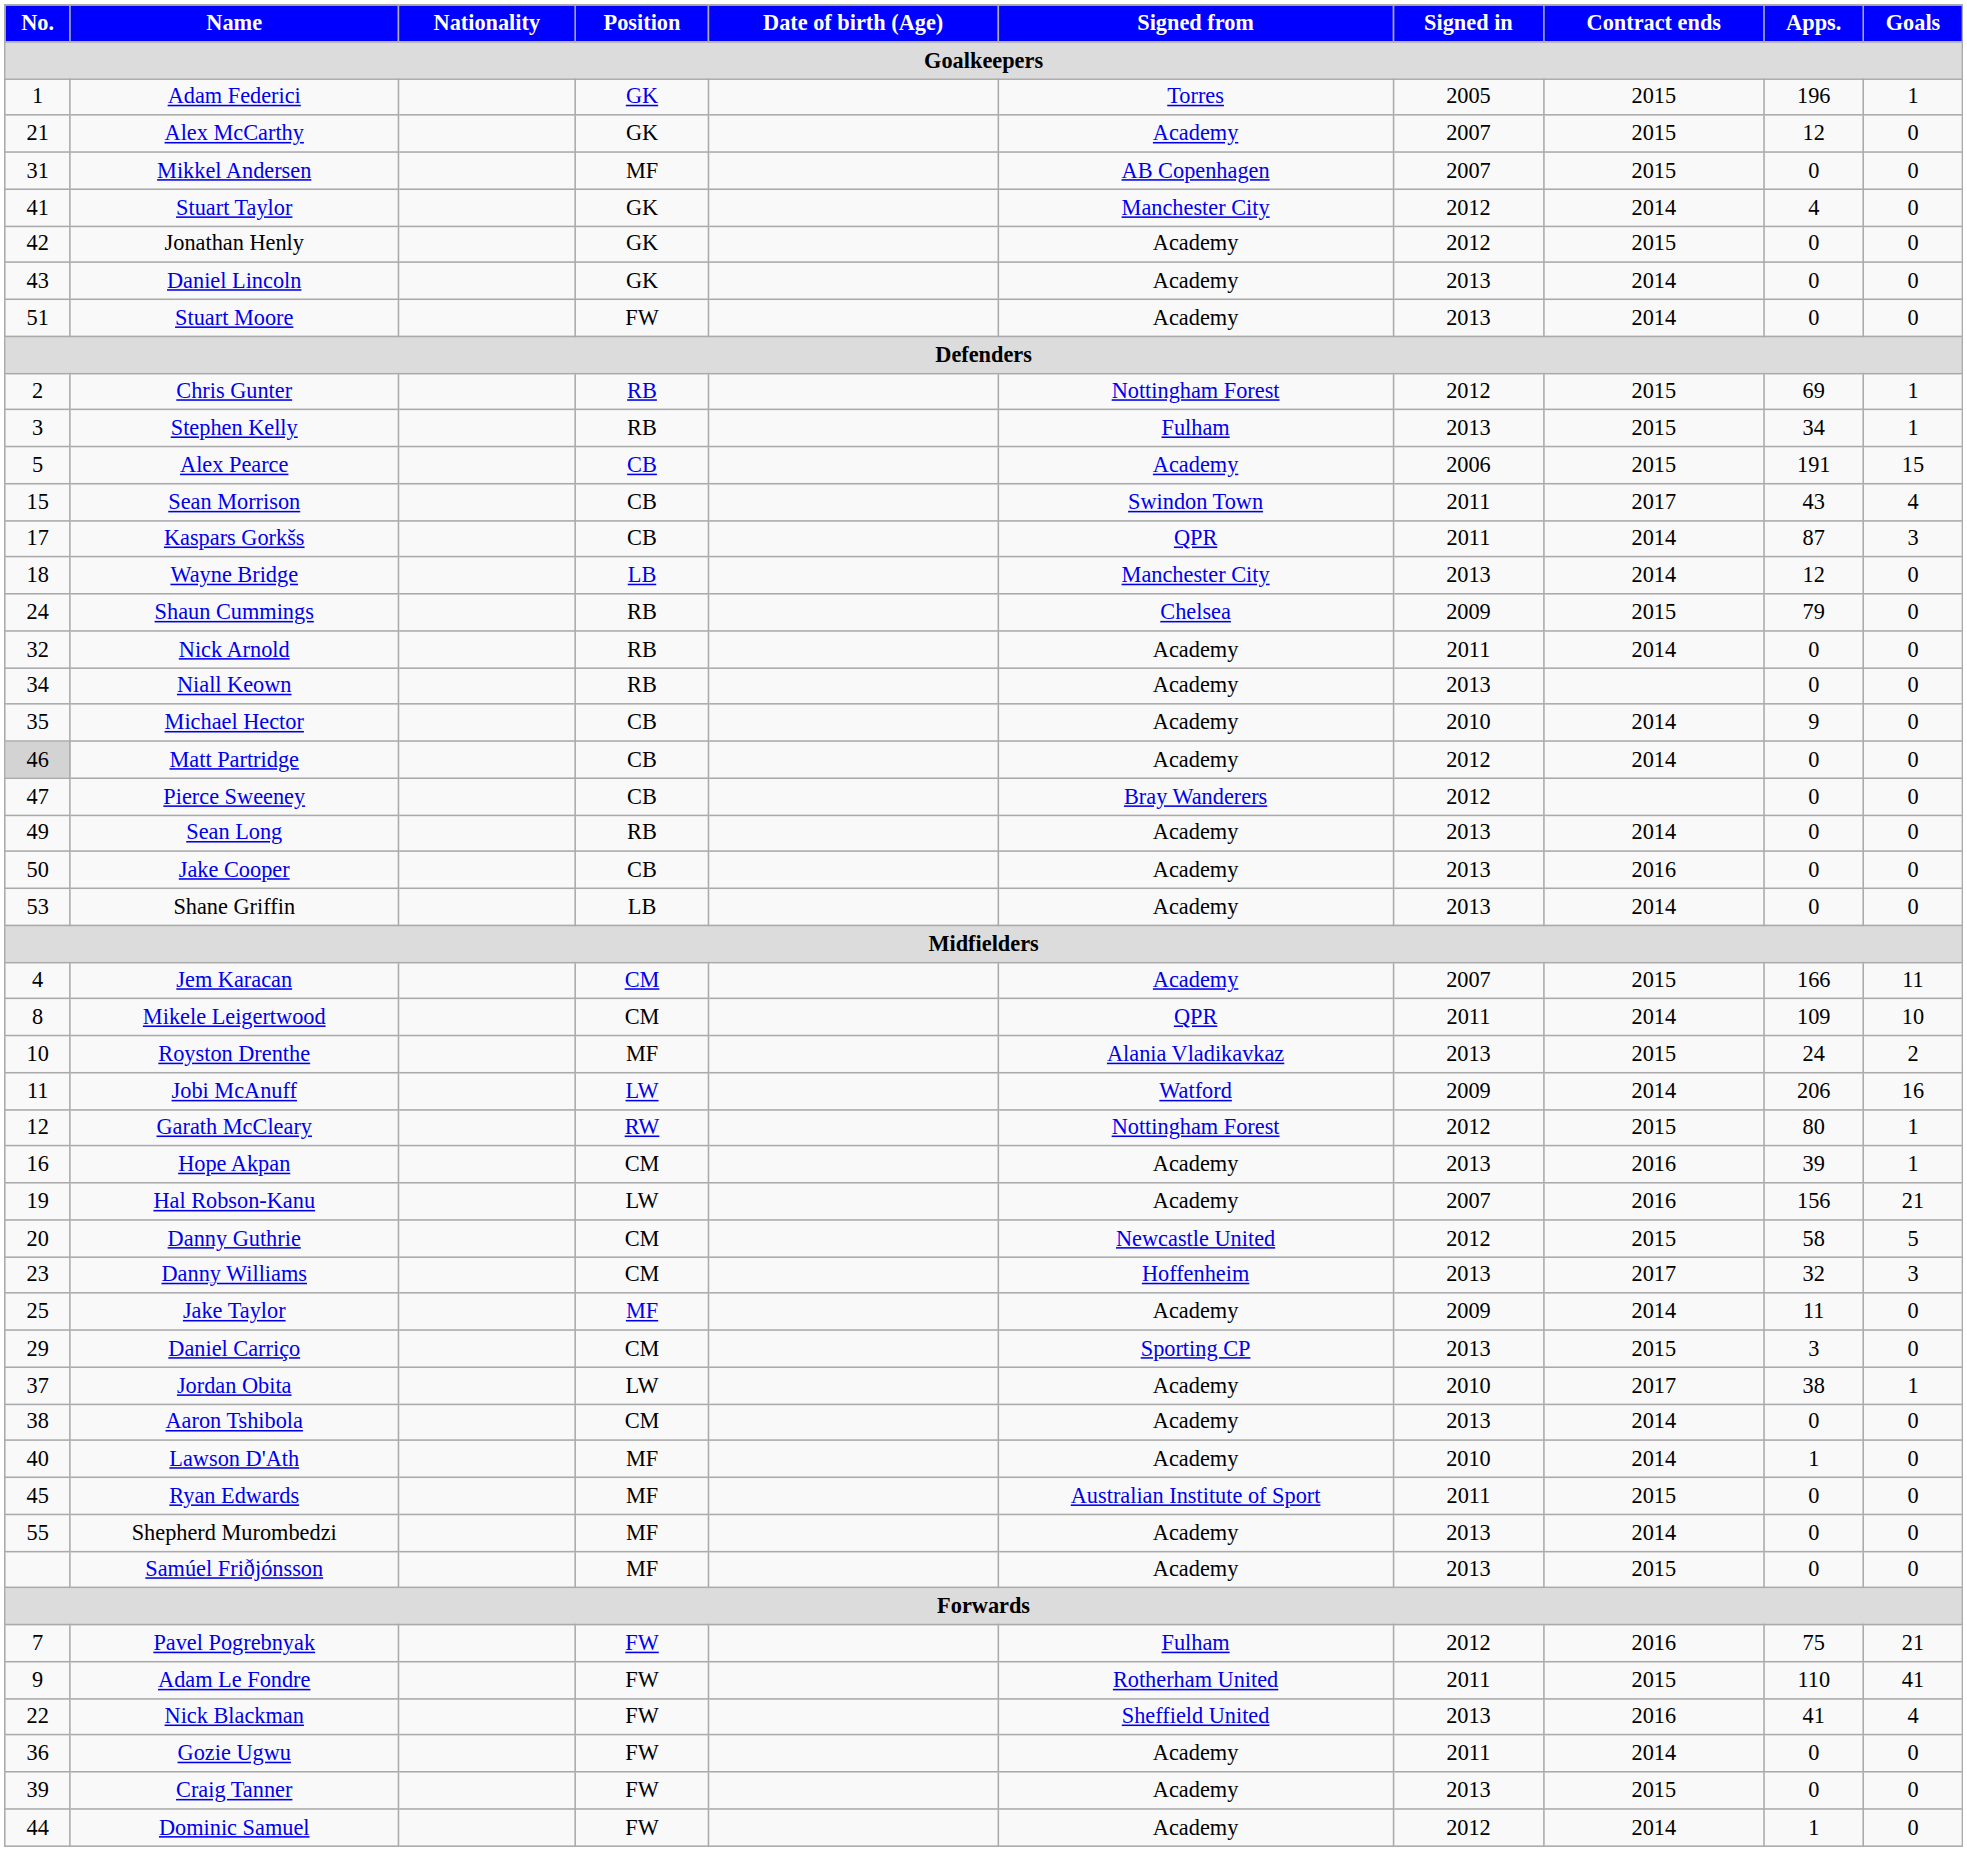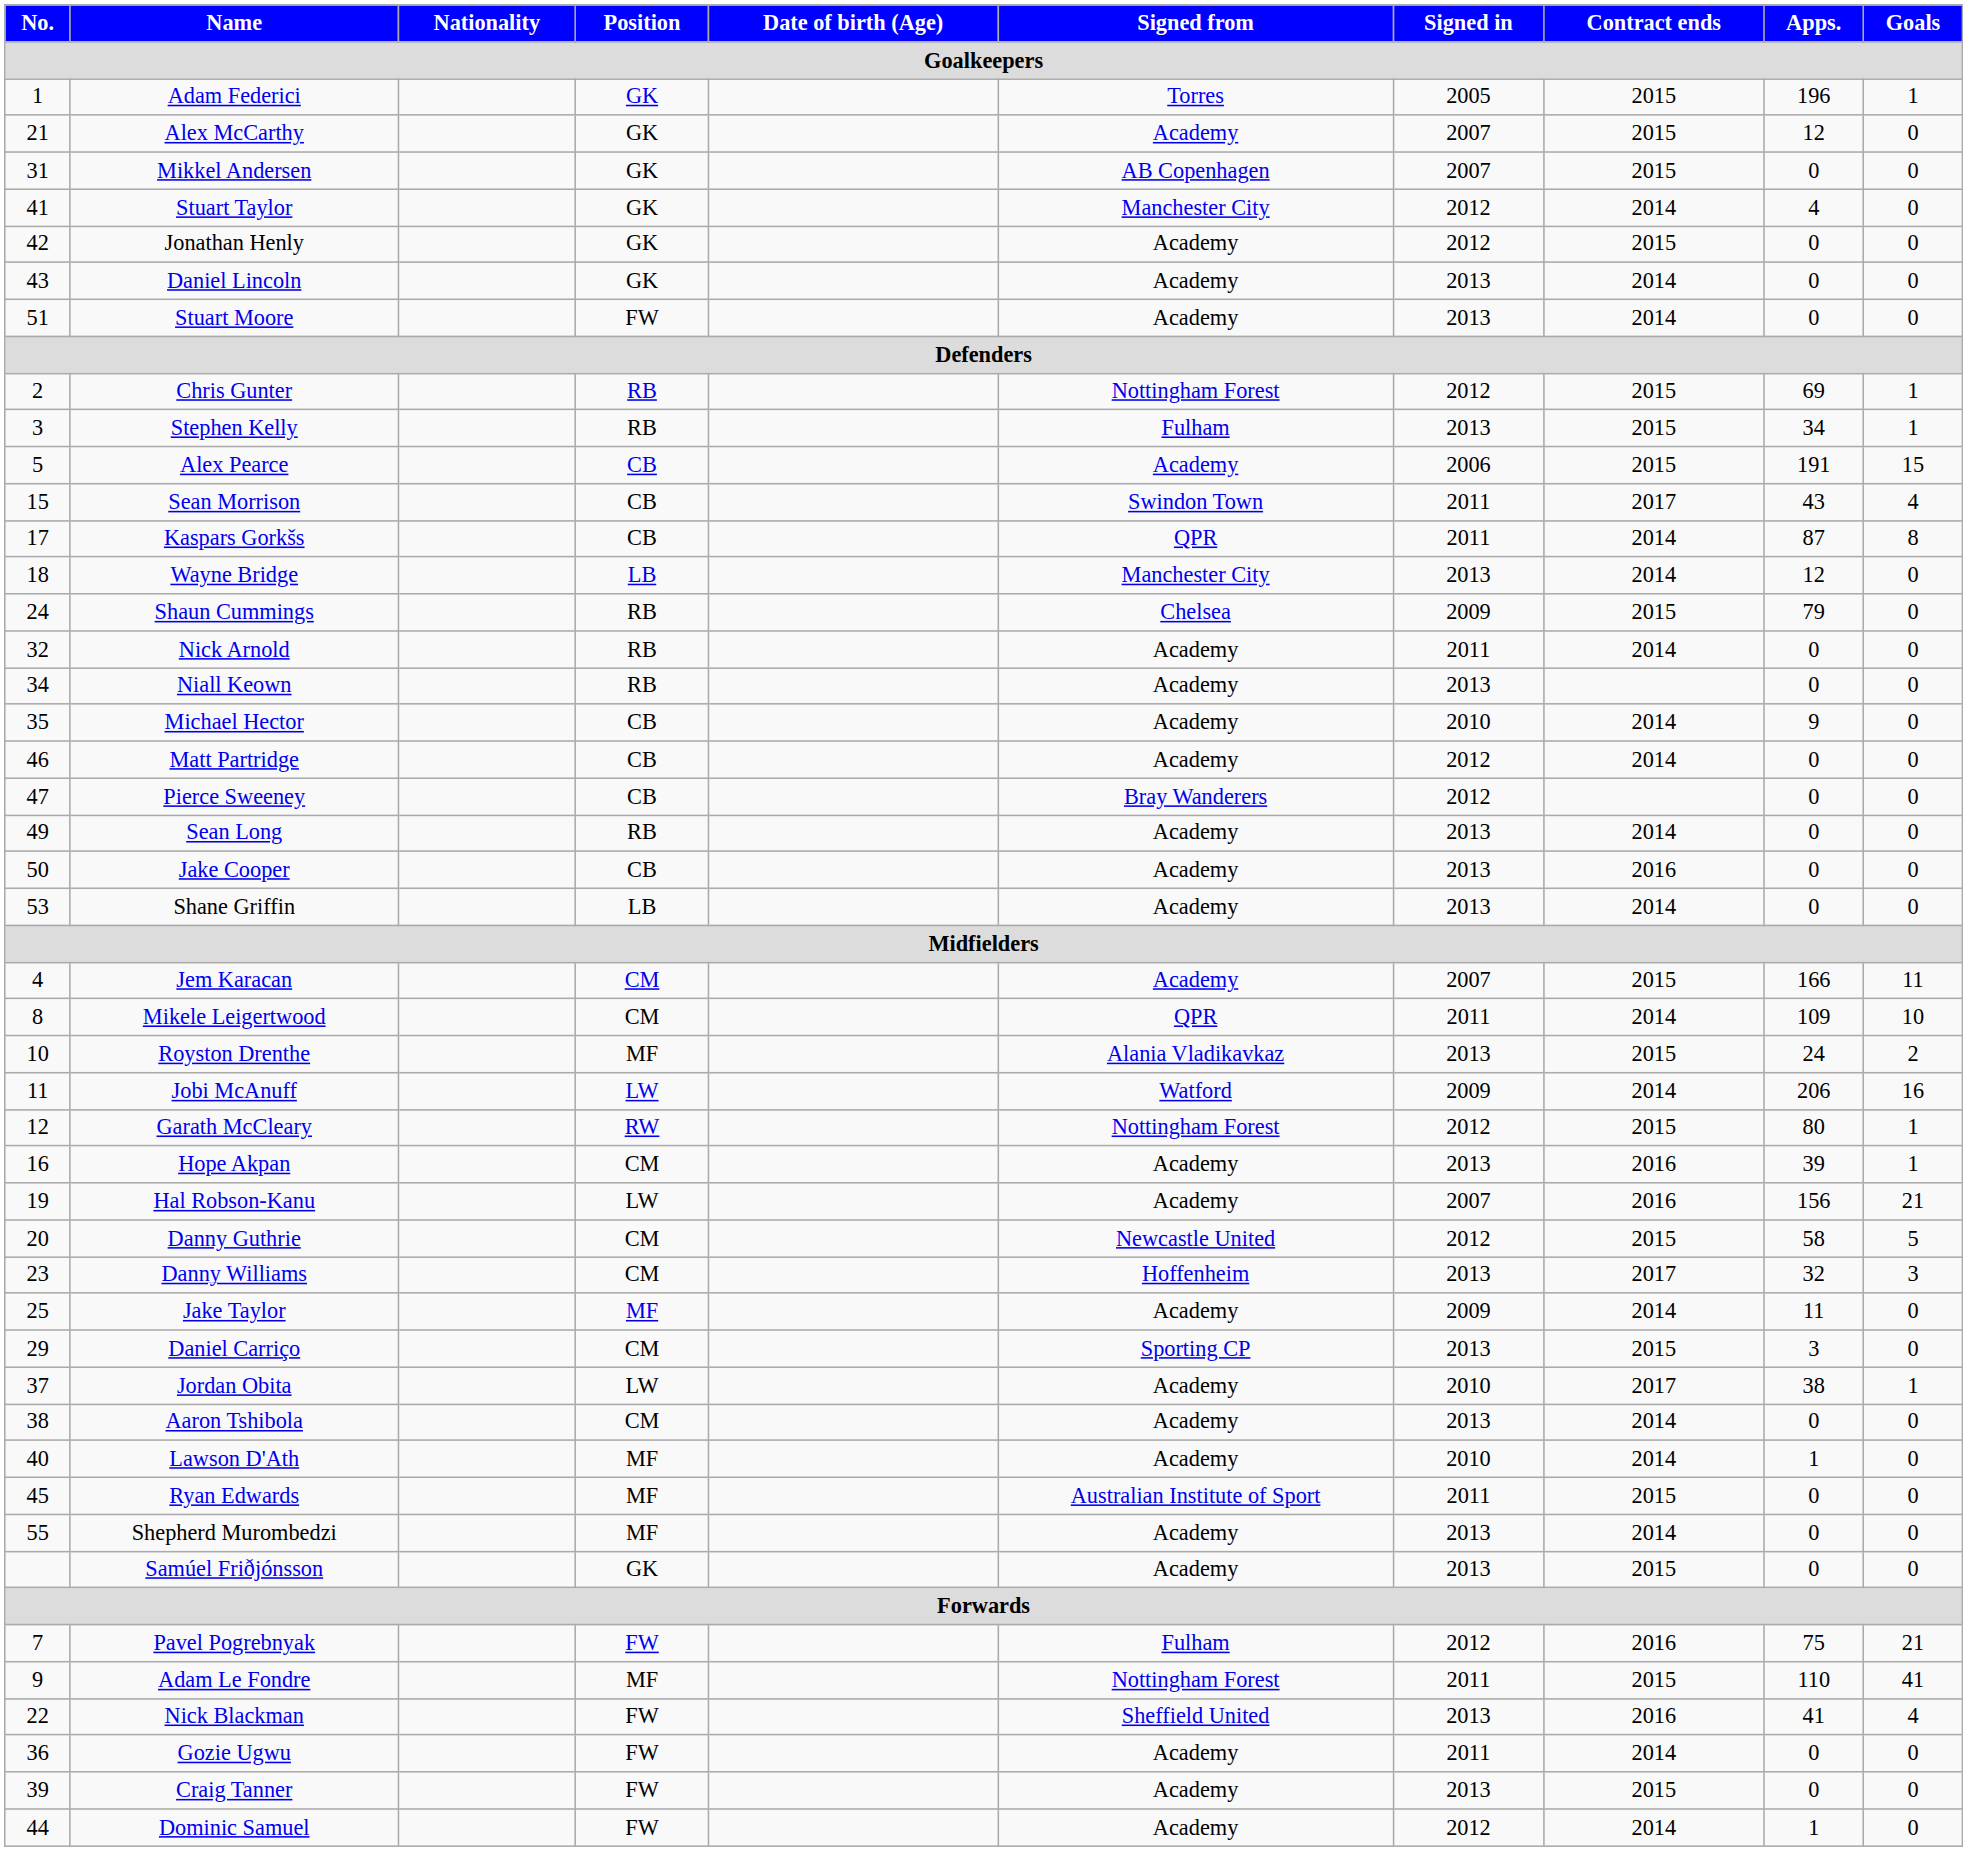Mikkel Andersen | Position: MF -> GK
Kaspars Gorkšs | Goals: 3 -> 8
Matt Partridge | No.: lightgrey background -> no background
Samúel Friðjónsson | Position: MF -> GK
Adam Le Fondre | Position: FW -> MF
Adam Le Fondre | Signed from: Rotherham United -> Nottingham Forest
